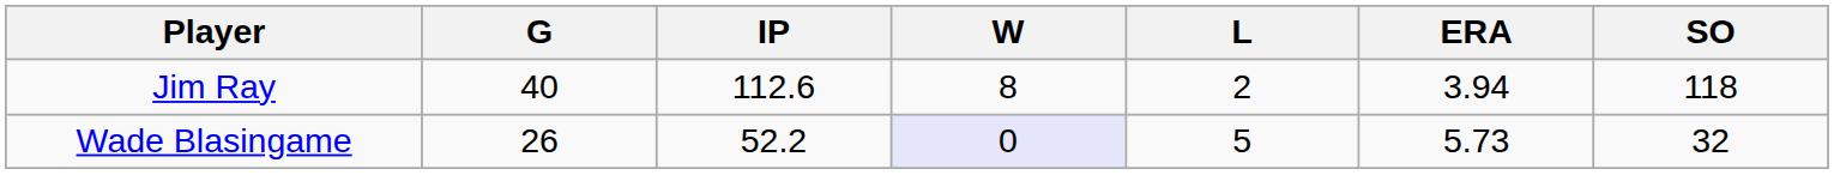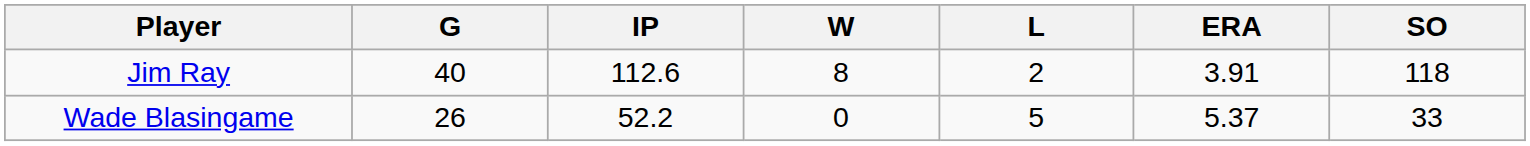Jim Ray | ERA: 3.94 -> 3.91
Wade Blasingame | W: lavender background -> no background
Wade Blasingame | ERA: 5.73 -> 5.37
Wade Blasingame | SO: 32 -> 33
